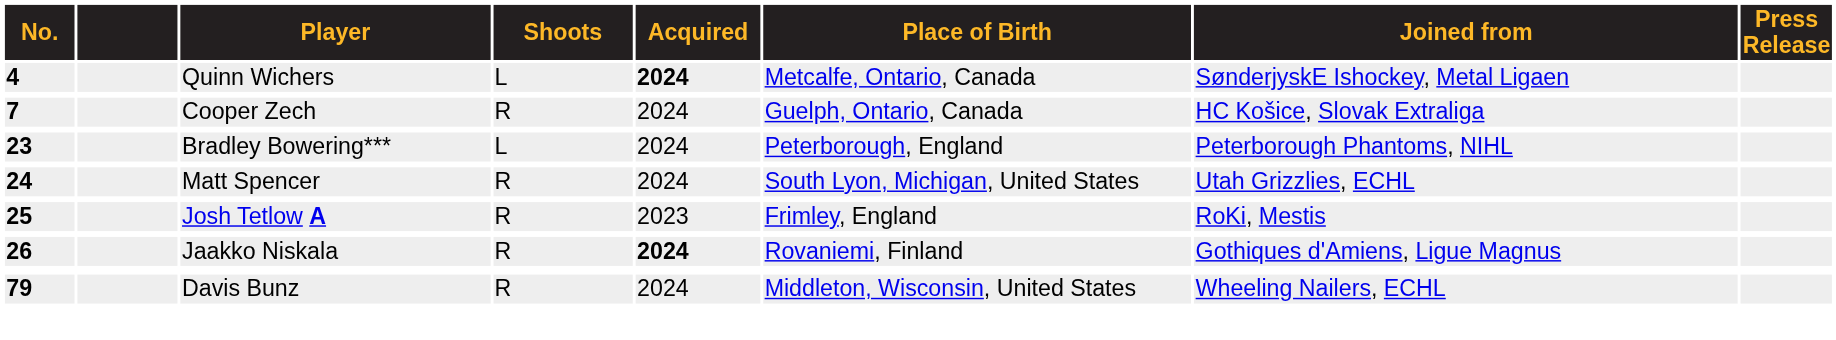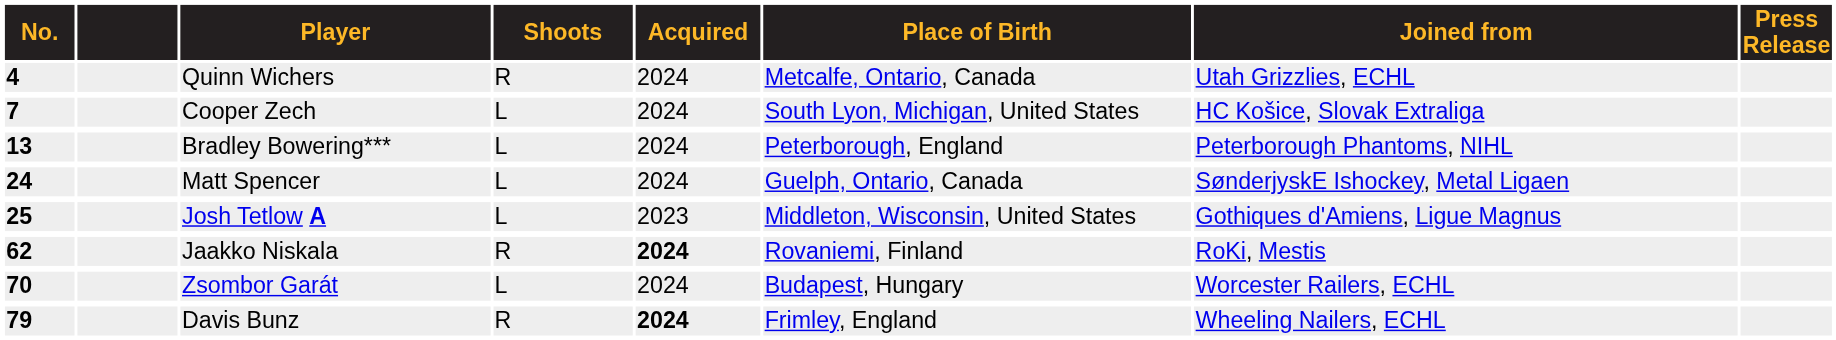Quinn Wichers | Shoots: L -> R
Quinn Wichers | Acquired: bold -> normal
Quinn Wichers | Joined from: SønderjyskE Ishockey, Metal Ligaen -> Utah Grizzlies, ECHL
Cooper Zech | Shoots: R -> L
Cooper Zech | Place of Birth: Guelph, Ontario, Canada -> South Lyon, Michigan, United States
Bradley Bowering*** | No.: 23 -> 13
Matt Spencer | Shoots: R -> L
Matt Spencer | Place of Birth: South Lyon, Michigan, United States -> Guelph, Ontario, Canada
Matt Spencer | Joined from: Utah Grizzlies, ECHL -> SønderjyskE Ishockey, Metal Ligaen
Josh Tetlow A | Shoots: R -> L
Josh Tetlow A | Place of Birth: Frimley, England -> Middleton, Wisconsin, United States
Josh Tetlow A | Joined from: RoKi, Mestis -> Gothiques d'Amiens, Ligue Magnus
Jaakko Niskala | No.: 26 -> 62
Jaakko Niskala | Joined from: Gothiques d'Amiens, Ligue Magnus -> RoKi, Mestis
+ row: 70 | Zsombor Garát | L | 2024 | Budapest, Hungary | Worcester Railers, ECHL
Davis Bunz | Acquired: normal -> bold
Davis Bunz | Place of Birth: Middleton, Wisconsin, United States -> Frimley, England
